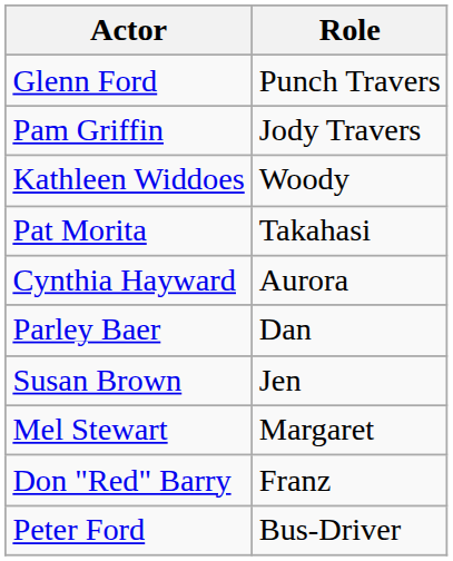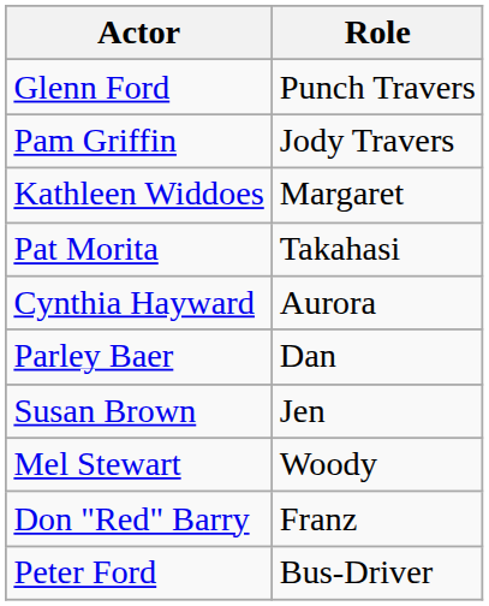Kathleen Widdoes | Role: Woody -> Margaret
Mel Stewart | Role: Margaret -> Woody
